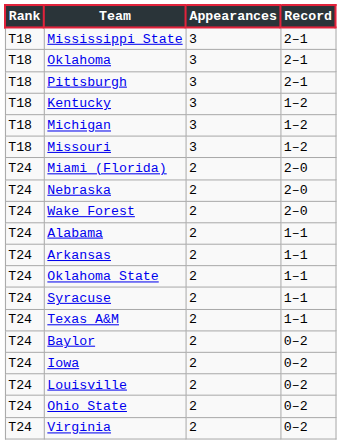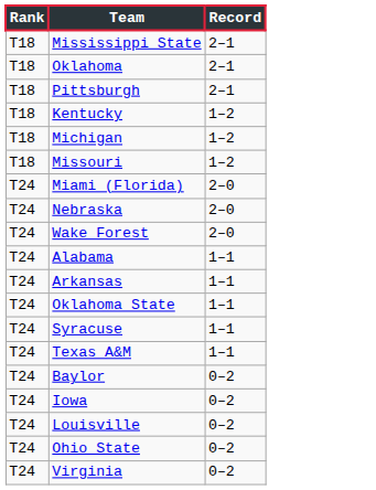- column: Appearances | 3 | 3 | 3 | 3 | 3 | 3 | 2 | 2 | 2 | 2 | 2 | 2 | 2 | 2 | 2 | 2 | 2 | 2 | 2
